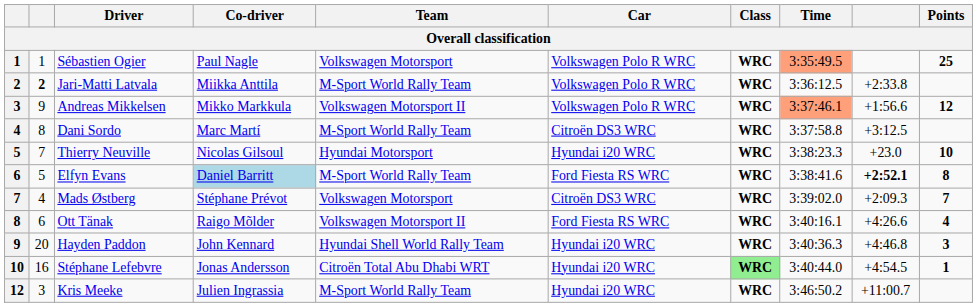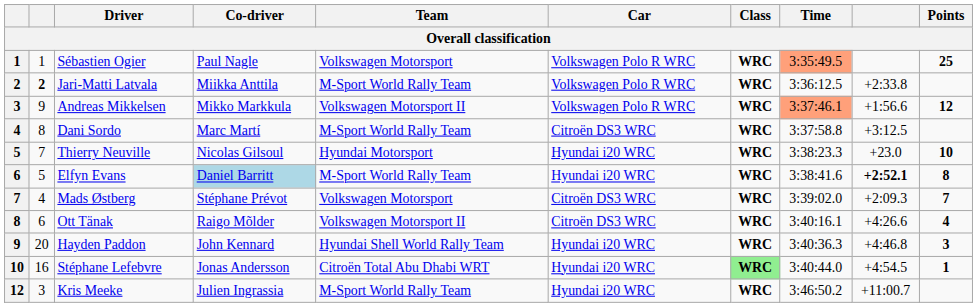Elfyn Evans | Car: Ford Fiesta RS WRC -> Hyundai i20 WRC
Ott Tänak | Car: Ford Fiesta RS WRC -> Citroën DS3 WRC
